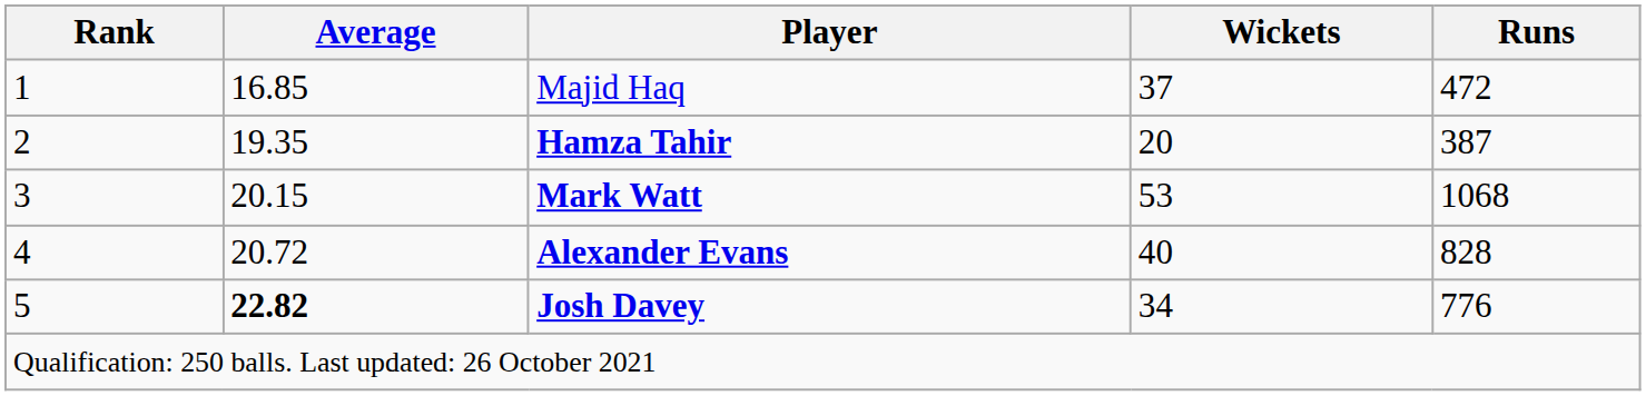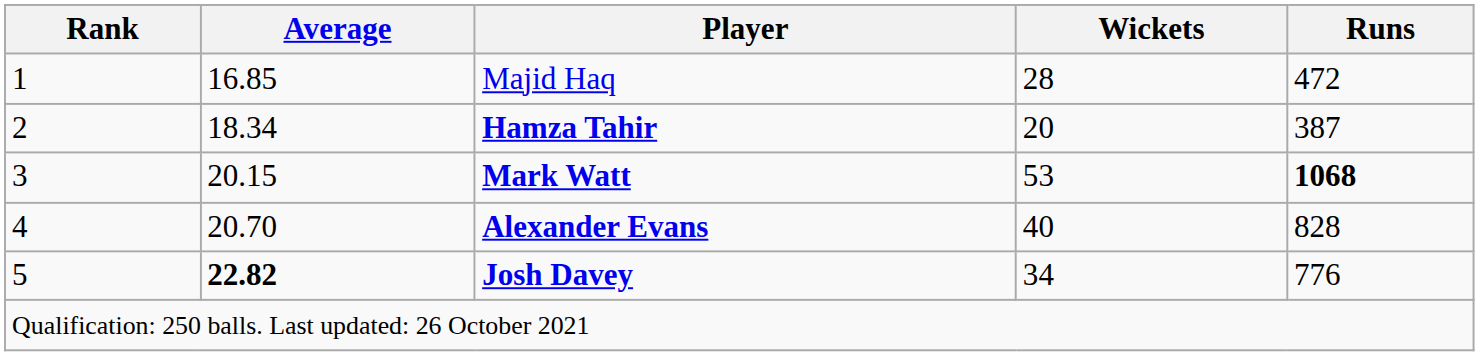Majid Haq | Wickets: 37 -> 28
Hamza Tahir | Average: 19.35 -> 18.34
Mark Watt | Runs: normal -> bold
Alexander Evans | Average: 20.72 -> 20.70
